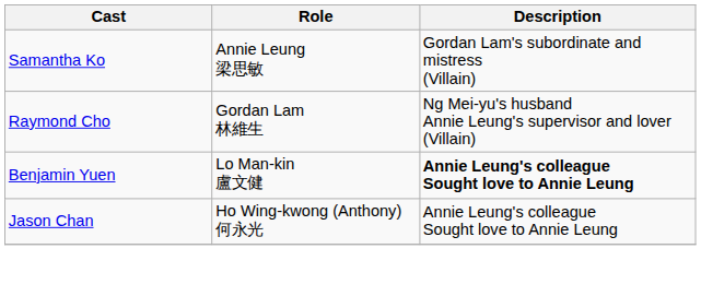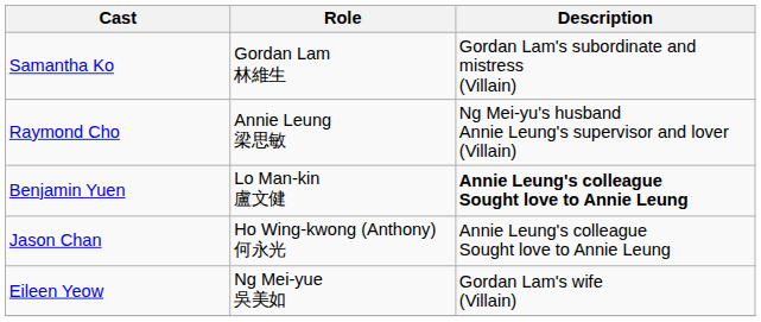Samantha Ko | Role: Annie Leung 梁思敏 -> Gordan Lam 林維生
Raymond Cho | Role: Gordan Lam 林維生 -> Annie Leung 梁思敏
+ row: Eileen Yeow | Ng Mei-yue 吳美如 | Gordan Lam's wife (Villain)
